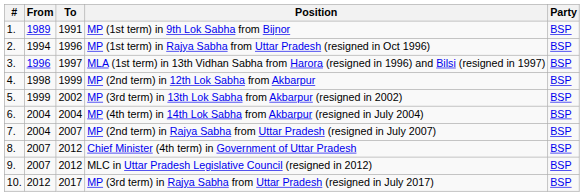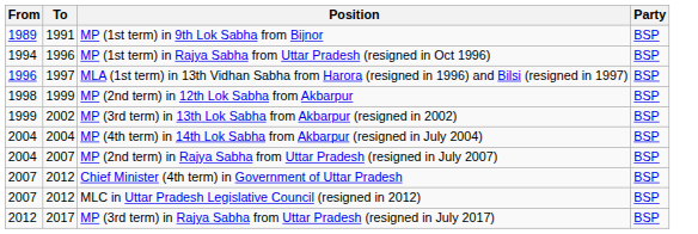- column: # | 1. | 2. | 3. | 4. | 5. | 6. | 7. | 8. | 9. | 10.
